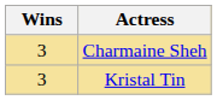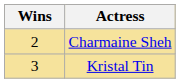Charmaine Sheh | Wins: 3 -> 2
